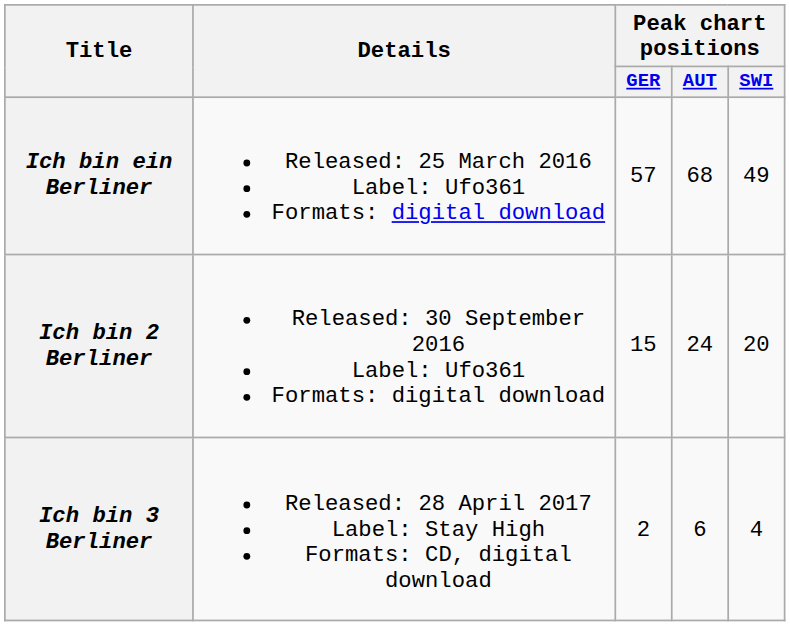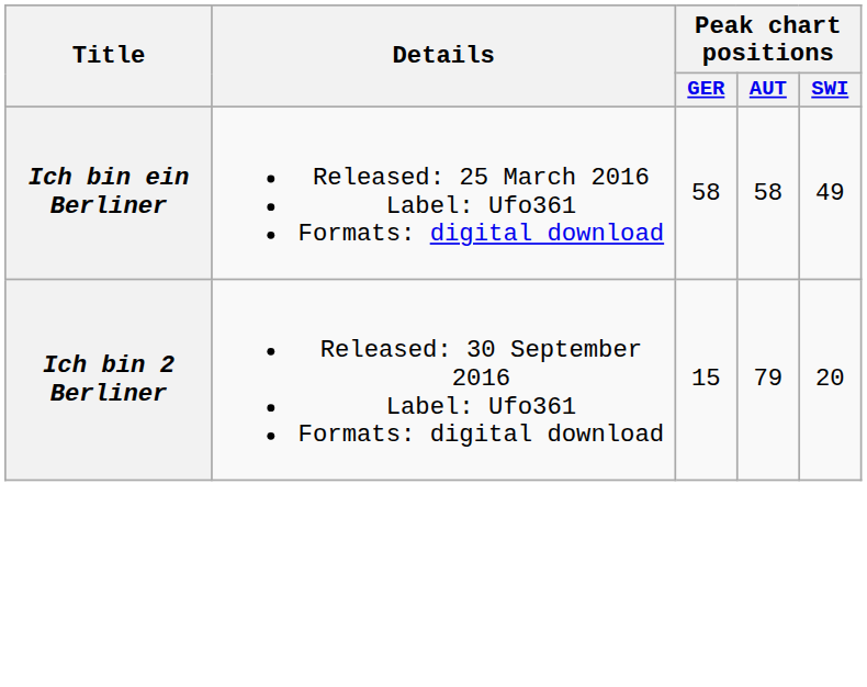Ich bin ein Berliner | Peak chart positions / GER: 57 -> 58
Ich bin ein Berliner | Peak chart positions / AUT: 68 -> 58
Ich bin 2 Berliner | Peak chart positions / AUT: 24 -> 79
- row: Ich bin 3 Berliner | Released: 28 April 2017 Label: Stay High Formats: CD, digital download | 2 | 6 | 4
